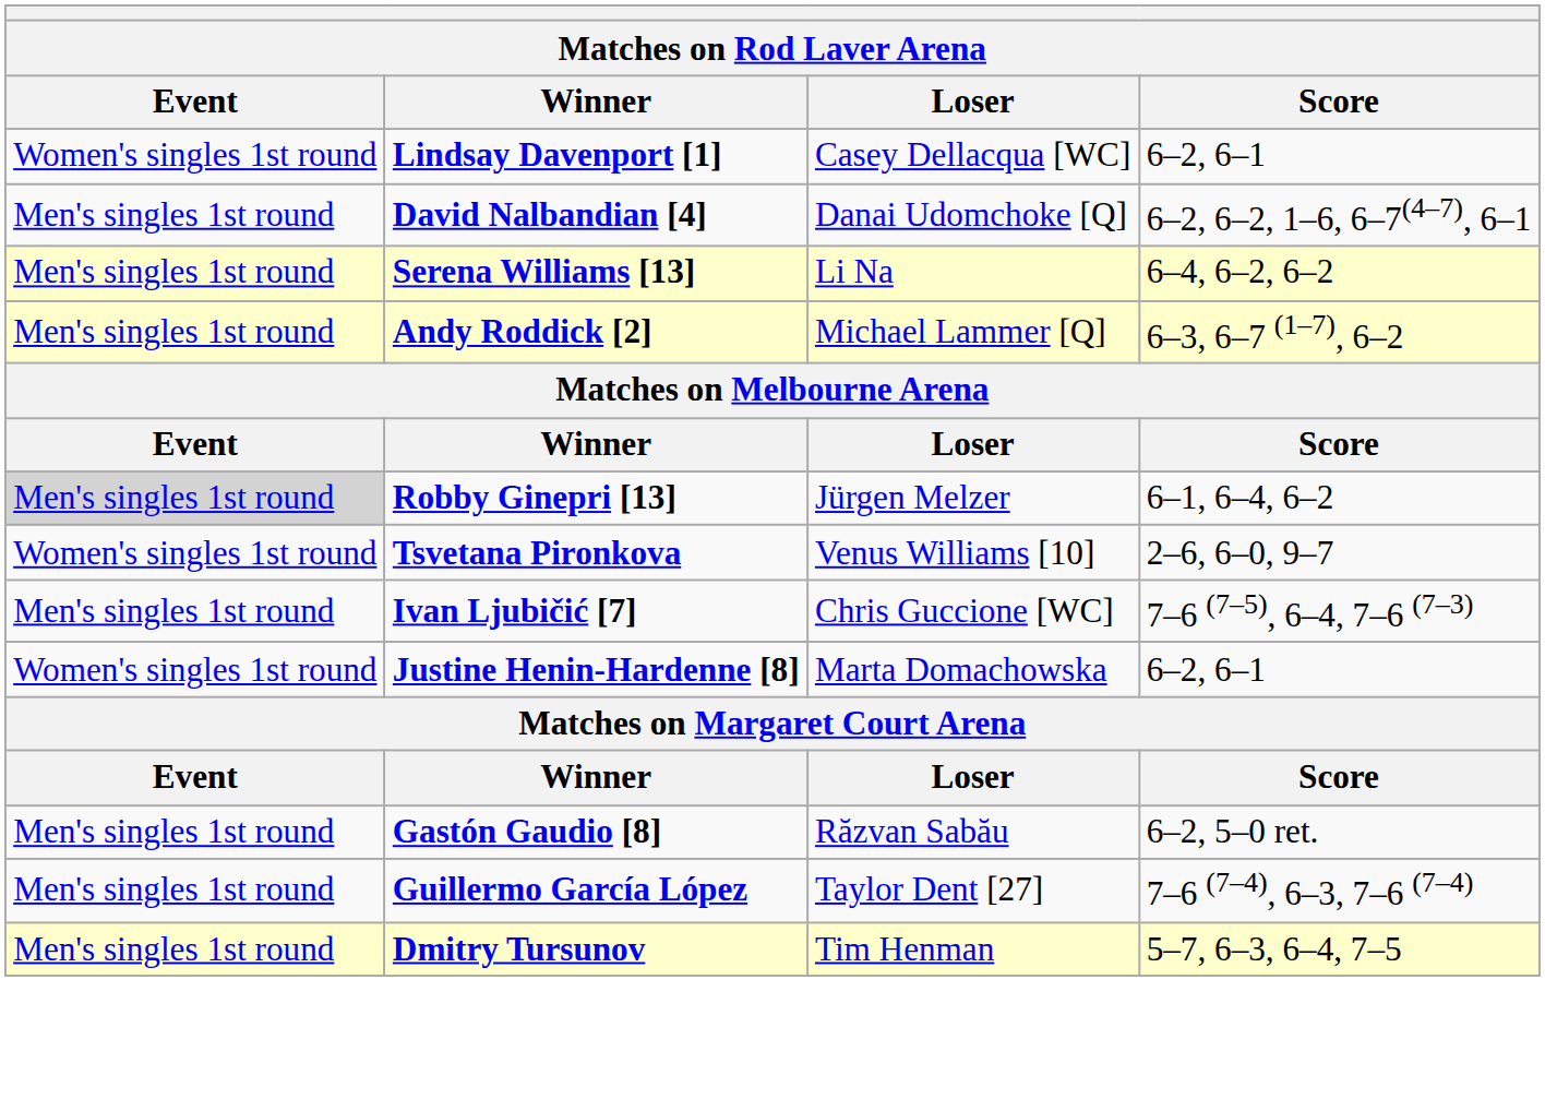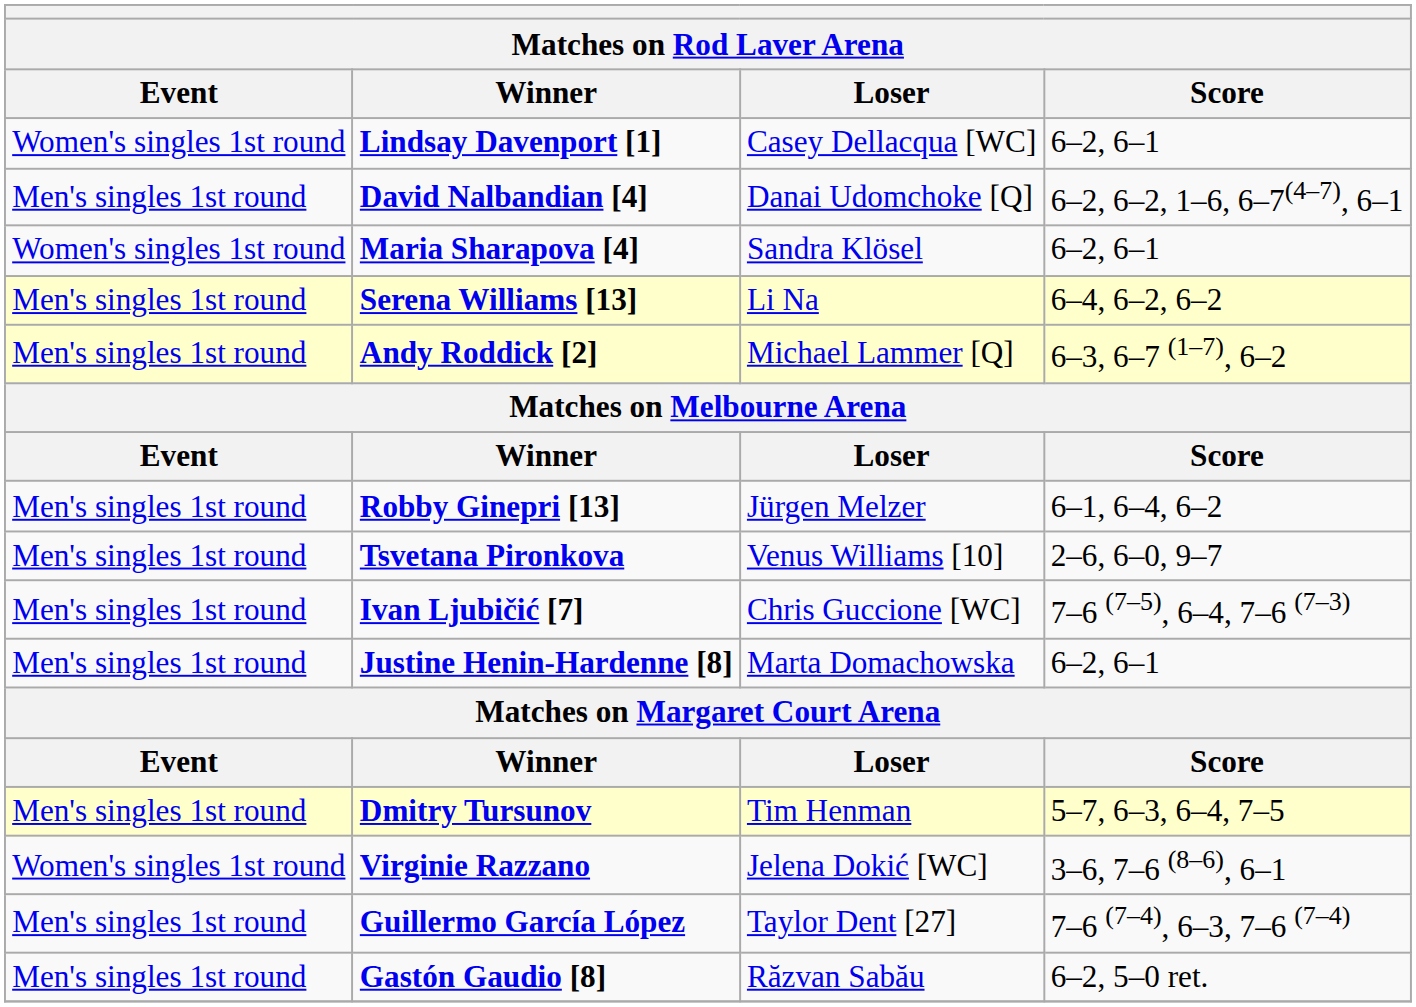+ row: Women's singles 1st round | Maria Sharapova [4] | Sandra Klösel | 6–2, 6–1
Robby Ginepri [13] | Event: lightgrey background -> no background
Tsvetana Pironkova | Event: Women's singles 1st round -> Men's singles 1st round
Justine Henin-Hardenne [8] | Event: Women's singles 1st round -> Men's singles 1st round
rows swapped: Gastón Gaudio [8] <-> Dmitry Tursunov
+ row: Women's singles 1st round | Virginie Razzano | Jelena Dokić [WC] | 3–6, 7–6 (8–6), 6–1
